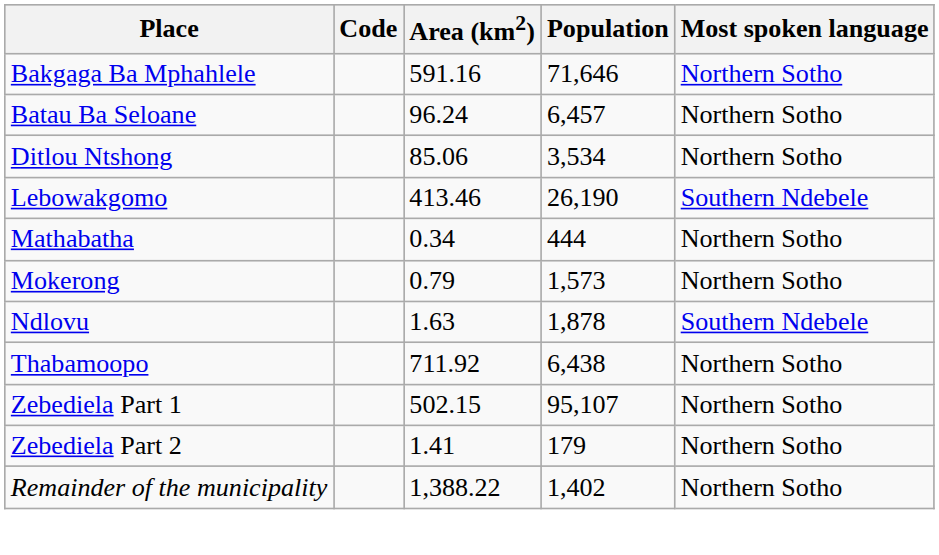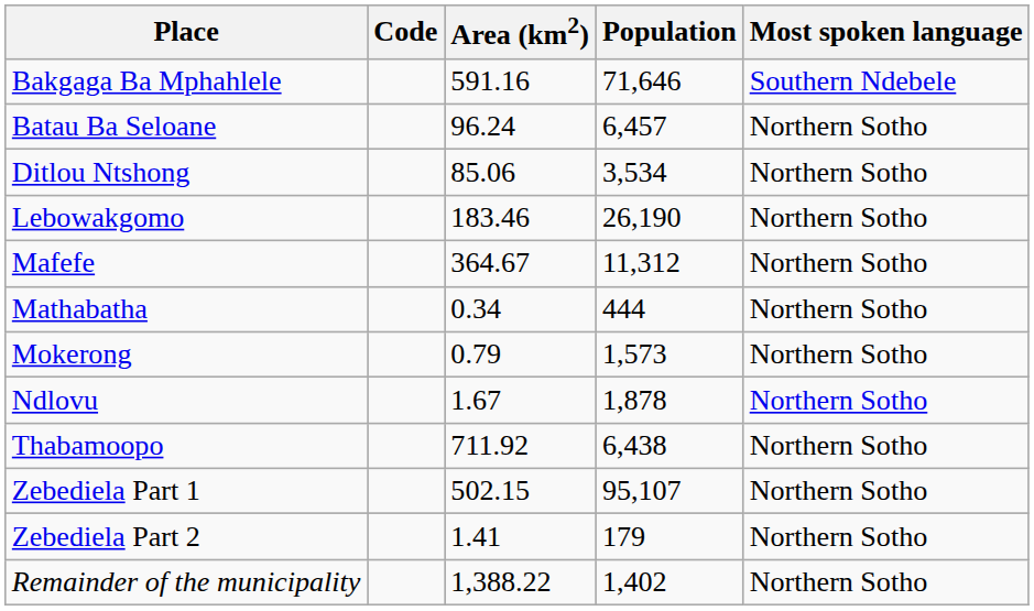Bakgaga Ba Mphahlele | Most spoken language: Northern Sotho -> Southern Ndebele
Lebowakgomo | Area (km2): 413.46 -> 183.46
Lebowakgomo | Most spoken language: Southern Ndebele -> Northern Sotho
+ row: Mafefe | 364.67 | 11,312 | Northern Sotho
Ndlovu | Area (km2): 1.63 -> 1.67
Ndlovu | Most spoken language: Southern Ndebele -> Northern Sotho
